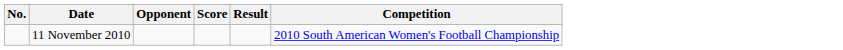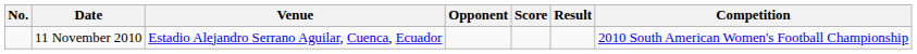+ column: Venue | Estadio Alejandro Serrano Aguilar, Cuenca, Ecuador
